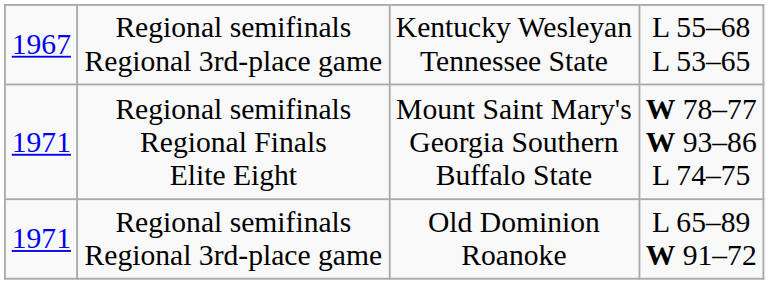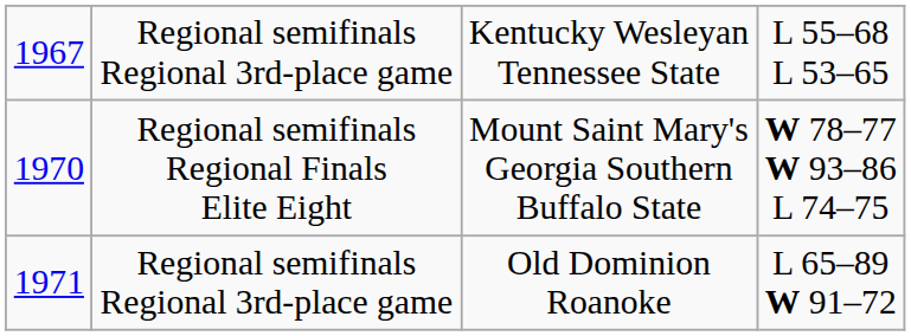Regional semifinals Regional Finals Elite Eight | column 1: 1971 -> 1970
